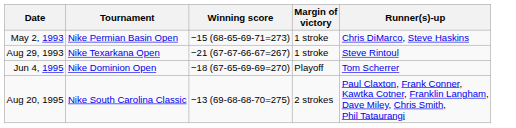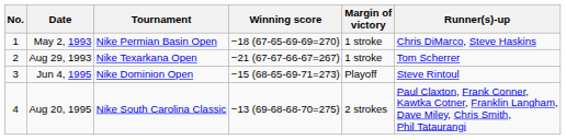+ column: No. | 1 | 2 | 3 | 4
May 2, 1993 | Winning score: −15 (68-65-69-71=273) -> −18 (67-65-69-69=270)
Aug 29, 1993 | Runner(s)-up: Steve Rintoul -> Tom Scherrer
Jun 4, 1995 | Winning score: −18 (67-65-69-69=270) -> −15 (68-65-69-71=273)
Jun 4, 1995 | Runner(s)-up: Tom Scherrer -> Steve Rintoul
